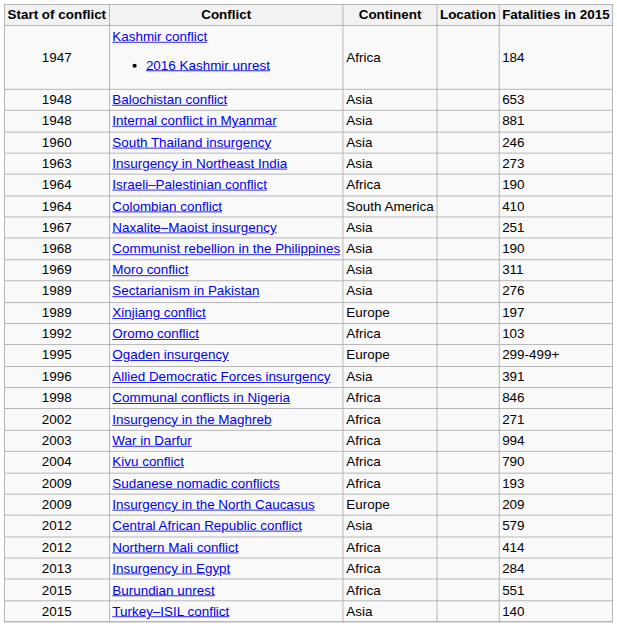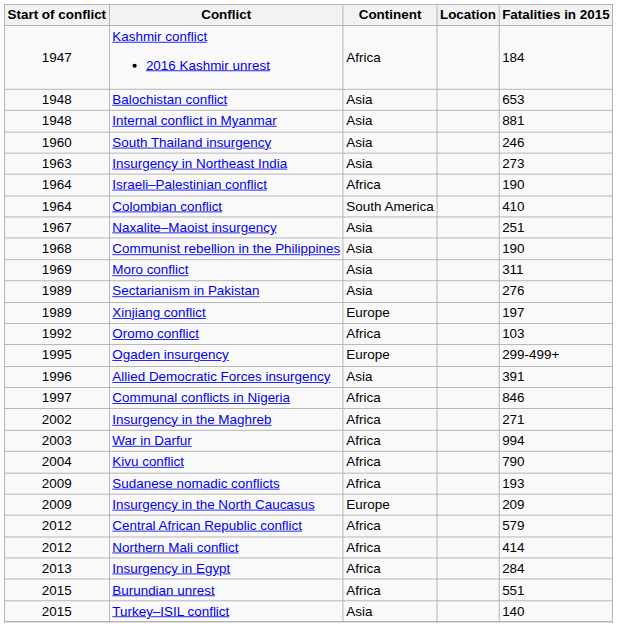Communal conflicts in Nigeria | Start of conflict: 1998 -> 1997
Central African Republic conflict | Continent: Asia -> Africa
